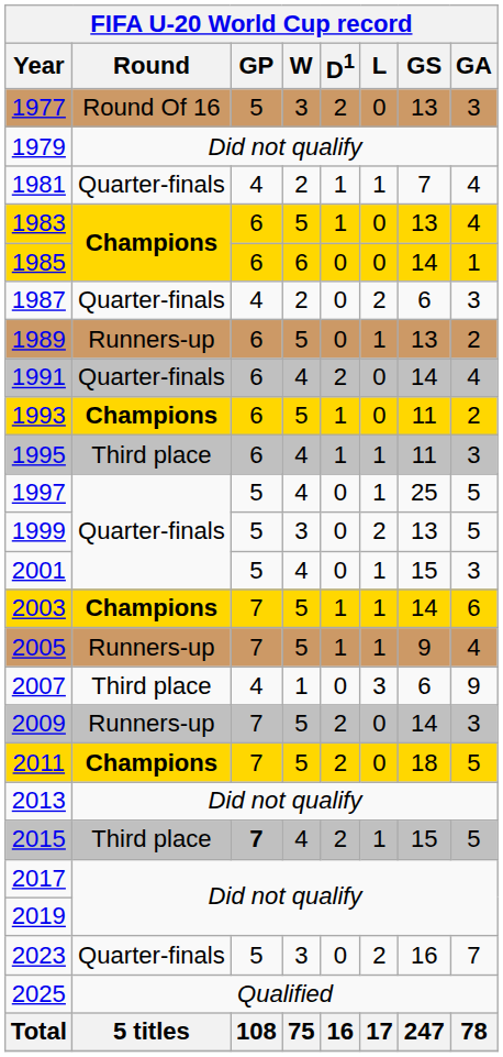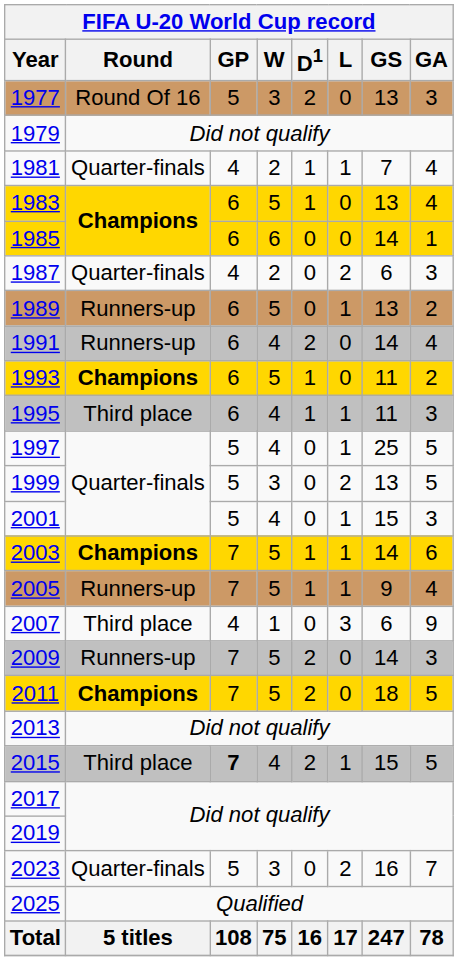1991 | Round: Quarter-finals -> Runners-up
